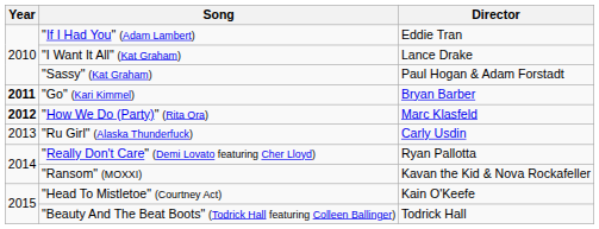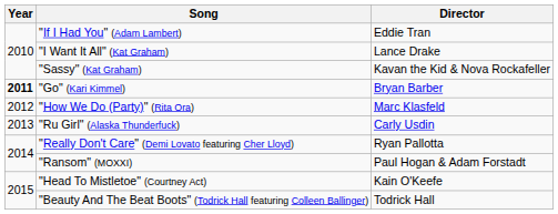"Sassy" (Kat Graham) | Director: Paul Hogan & Adam Forstadt -> Kavan the Kid & Nova Rockafeller
"How We Do (Party)" (Rita Ora) | Year: bold -> normal
"Ransom" (MOXXI) | Director: Kavan the Kid & Nova Rockafeller -> Paul Hogan & Adam Forstadt
